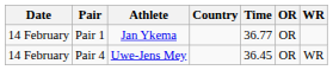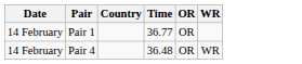- column: Athlete | Jan Ykema | Uwe-Jens Mey
Pair 4 | Time: 36.45 -> 36.48
